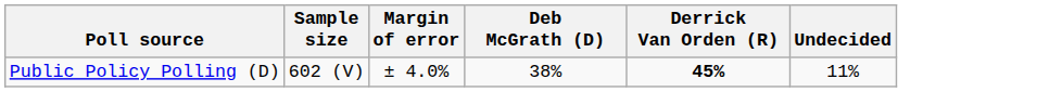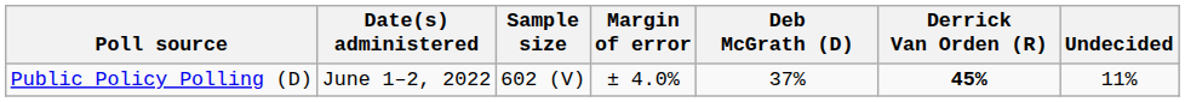+ column: Date(s) administered | June 1–2, 2022
Public Policy Polling (D) | Deb McGrath (D): 38% -> 37%
